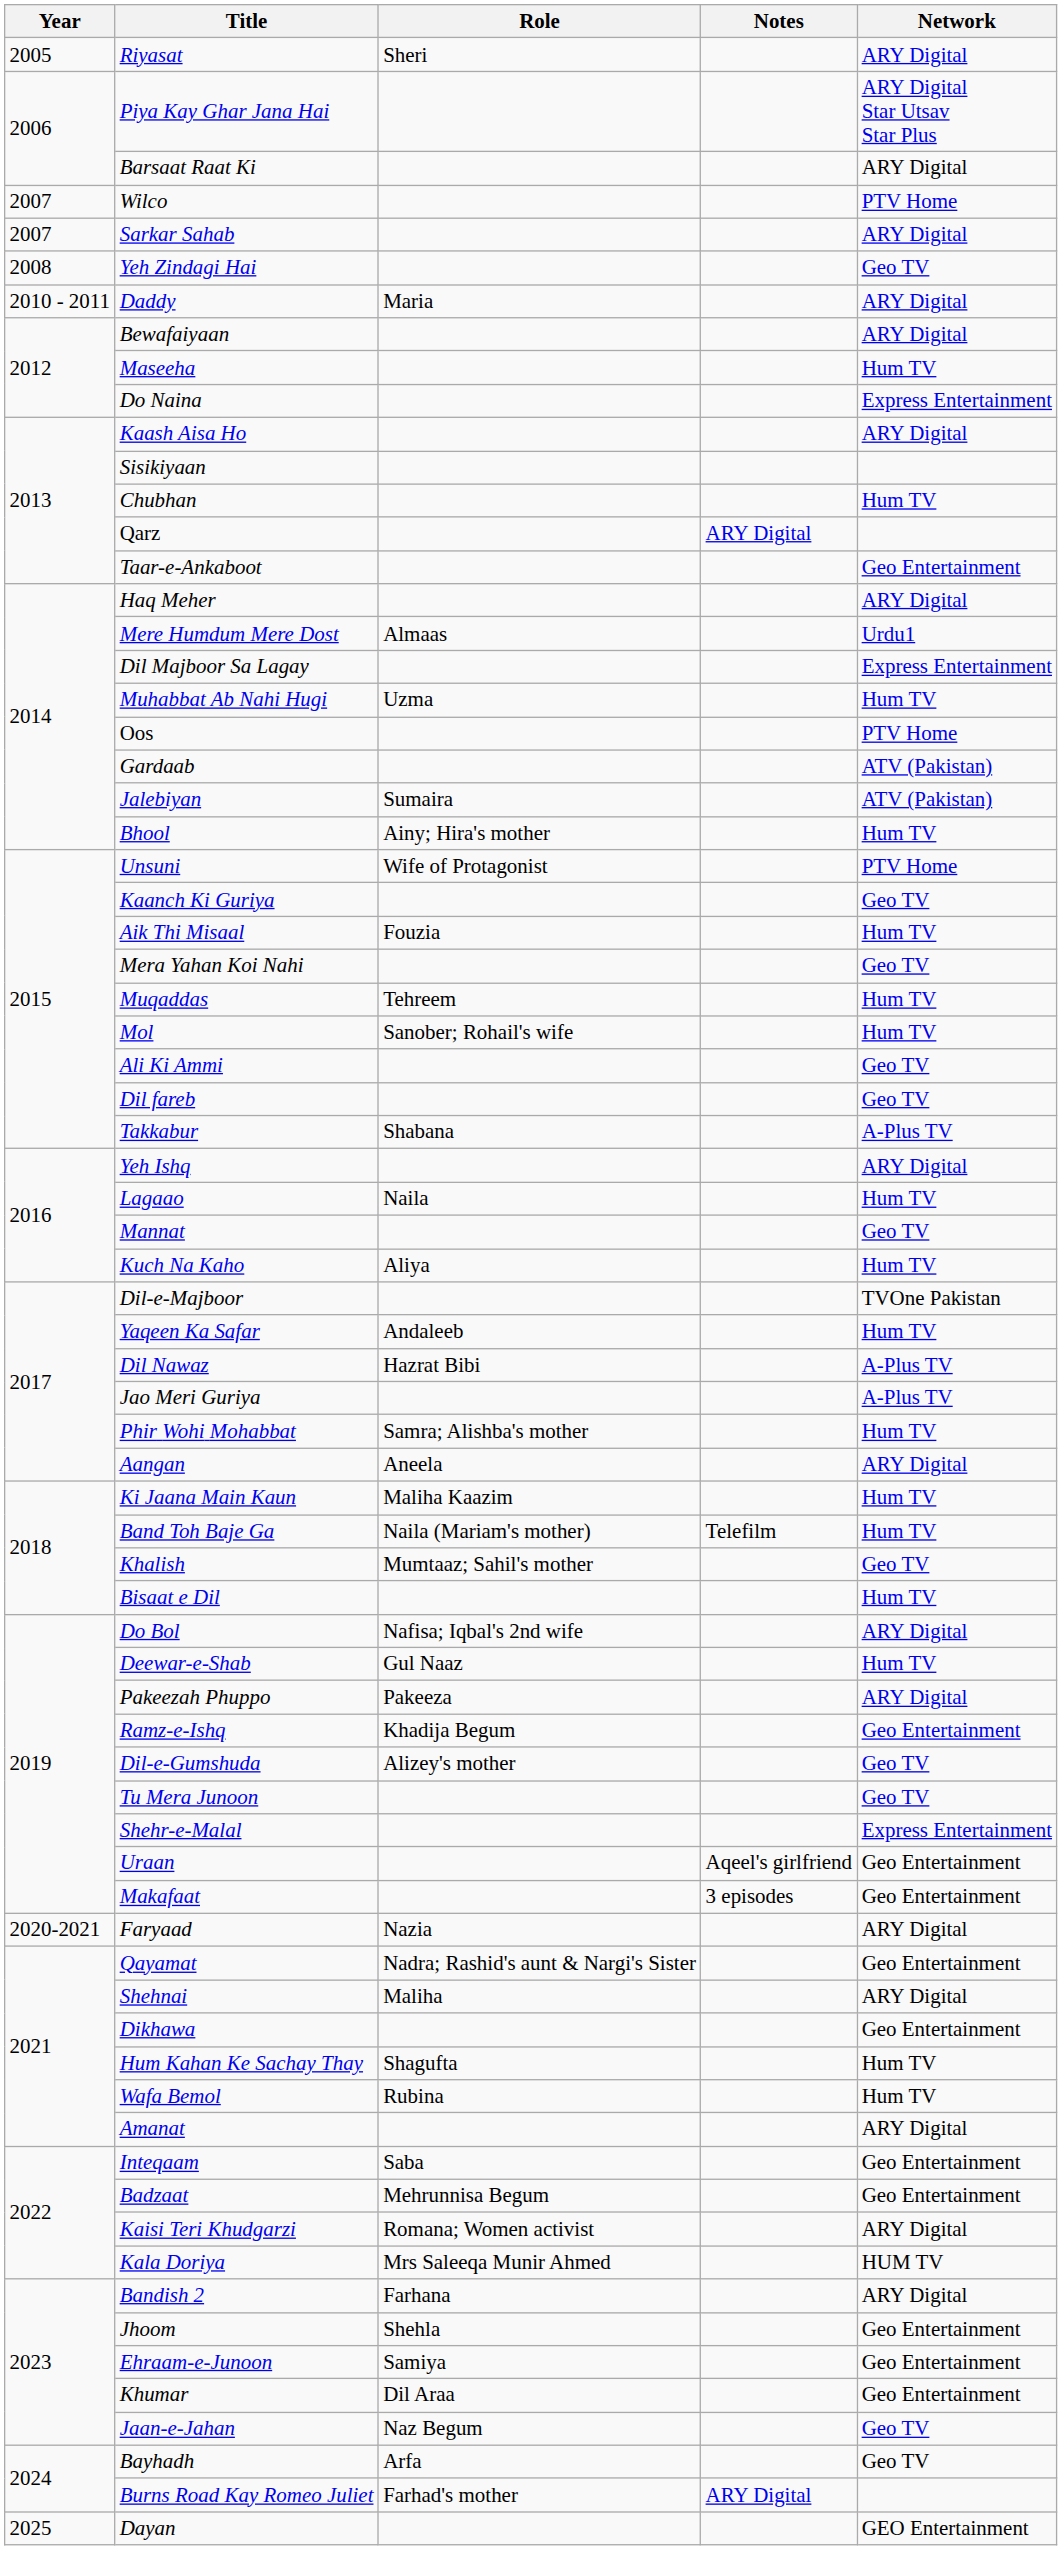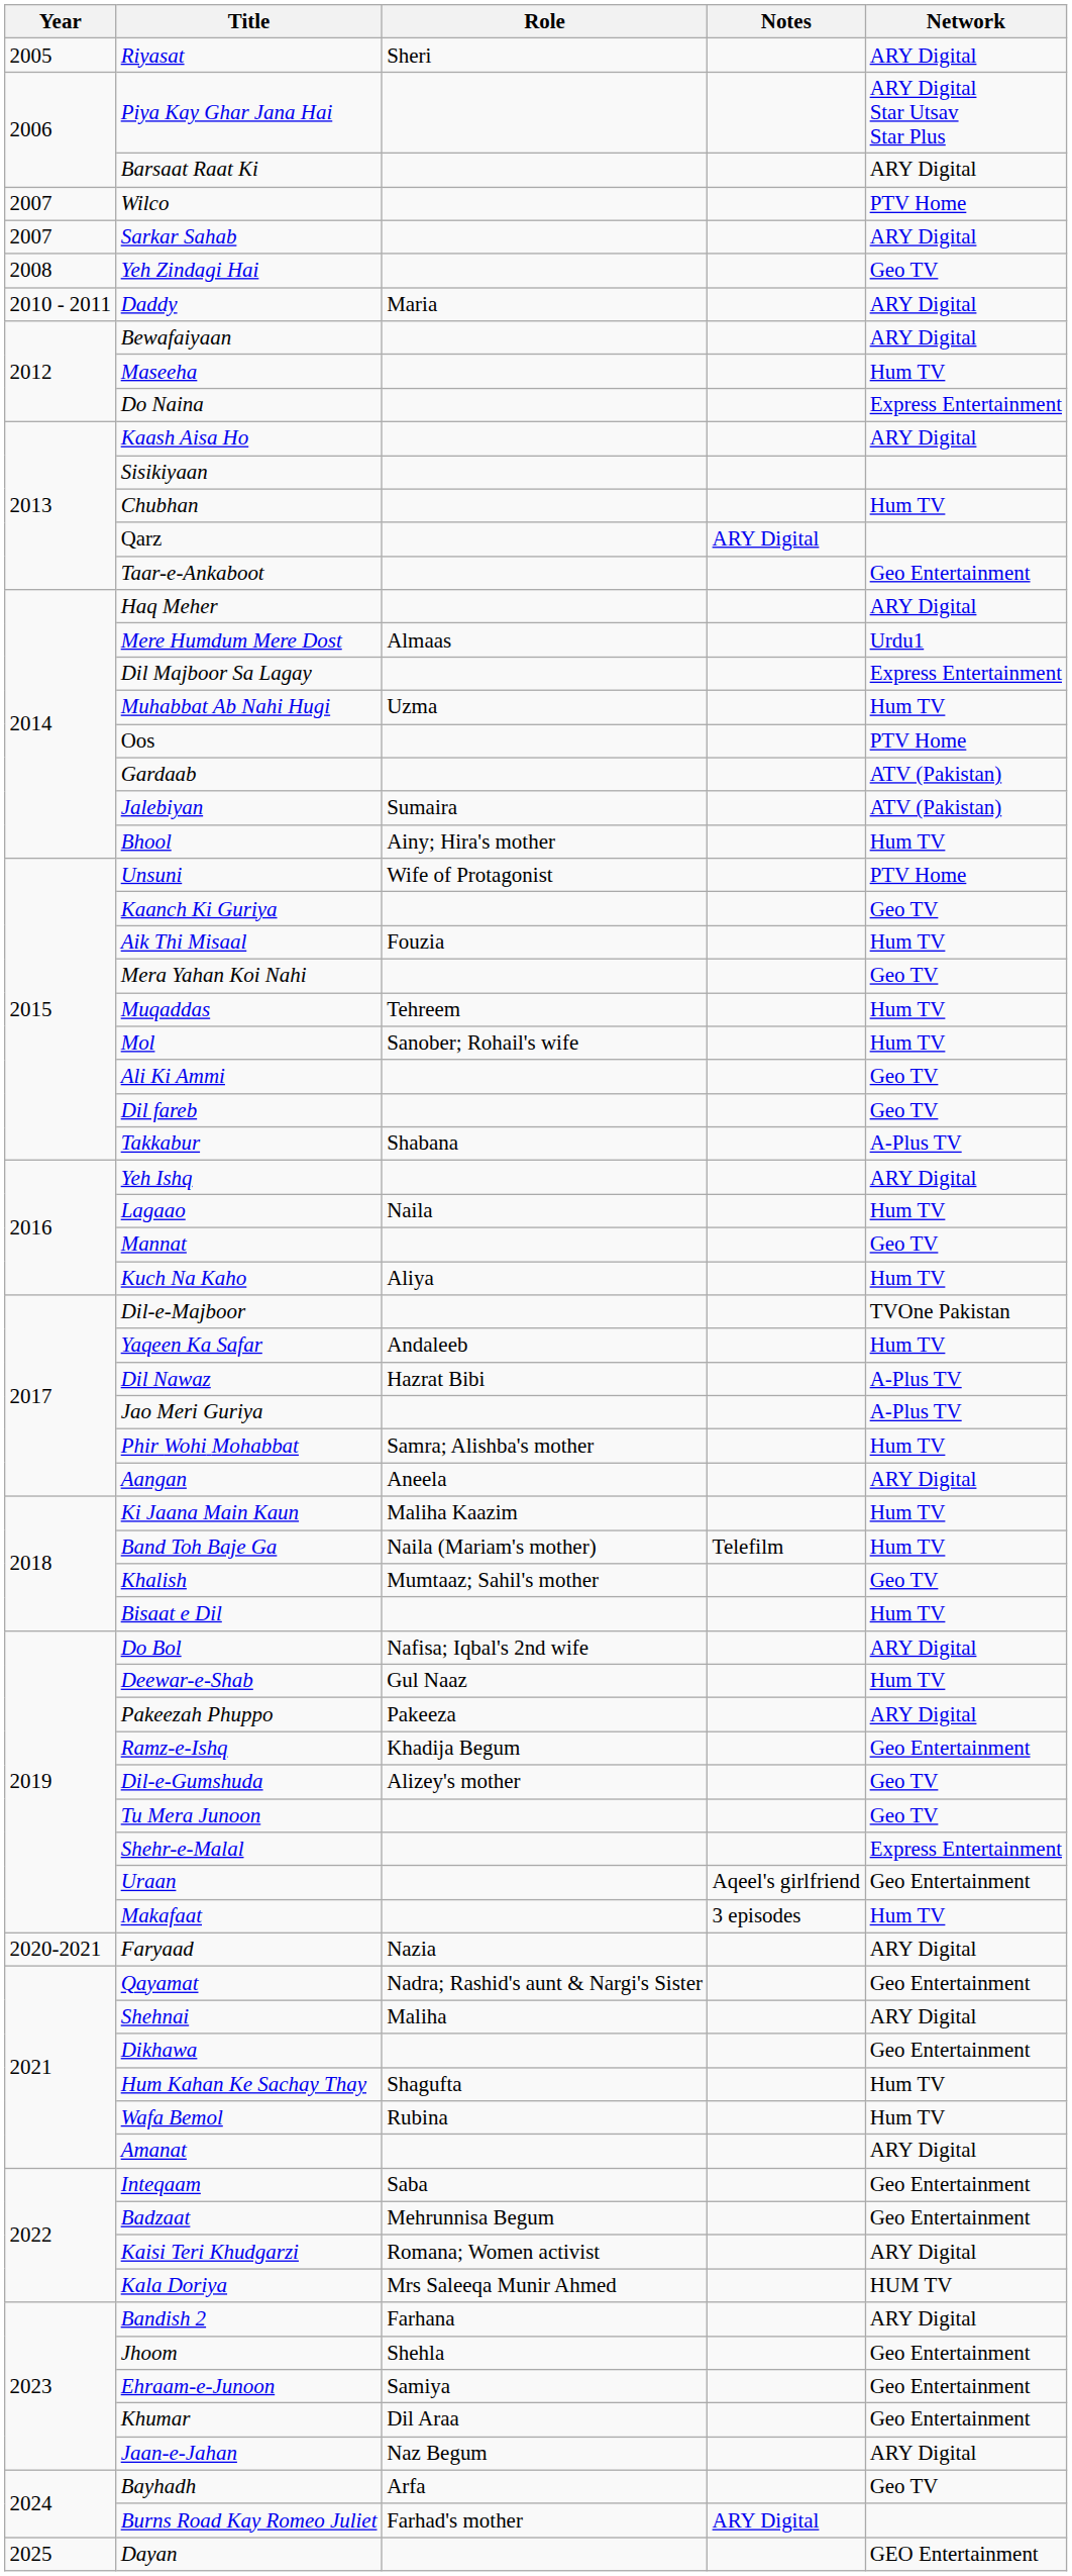Makafaat | Network: Geo Entertainment -> Hum TV
Jaan-e-Jahan | Network: Geo TV -> ARY Digital
